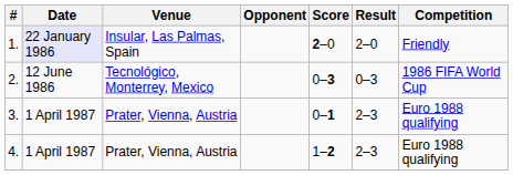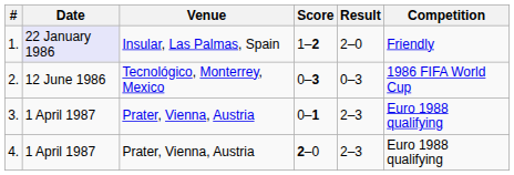- column: Opponent
1. | Score: 2–0 -> 1–2
4. | Score: 1–2 -> 2–0
